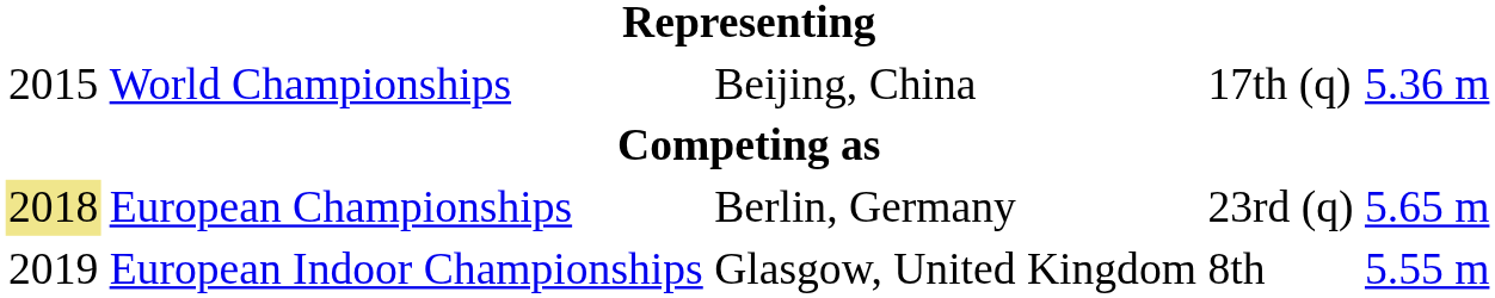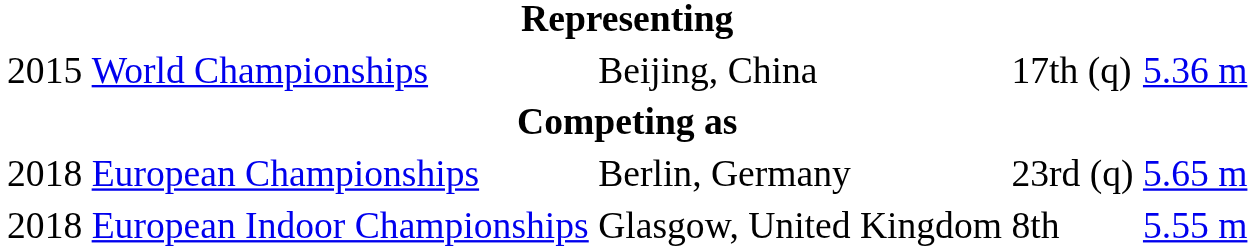European Championships | column 1: khaki background -> no background
European Indoor Championships | column 1: 2019 -> 2018
